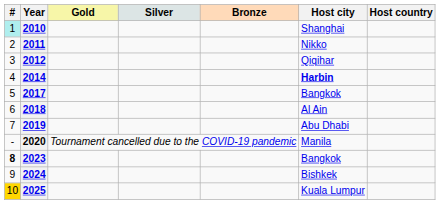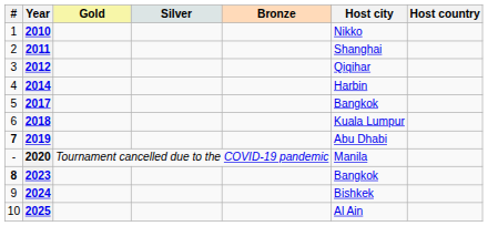2010 | #: paleturquoise background -> no background
2010 | Host city: Shanghai -> Nikko
2011 | Host city: Nikko -> Shanghai
2014 | Host city: bold -> normal
2018 | Host city: Al Ain -> Kuala Lumpur
2019 | #: normal -> bold
2025 | #: gold background -> no background
2025 | Host city: Kuala Lumpur -> Al Ain
